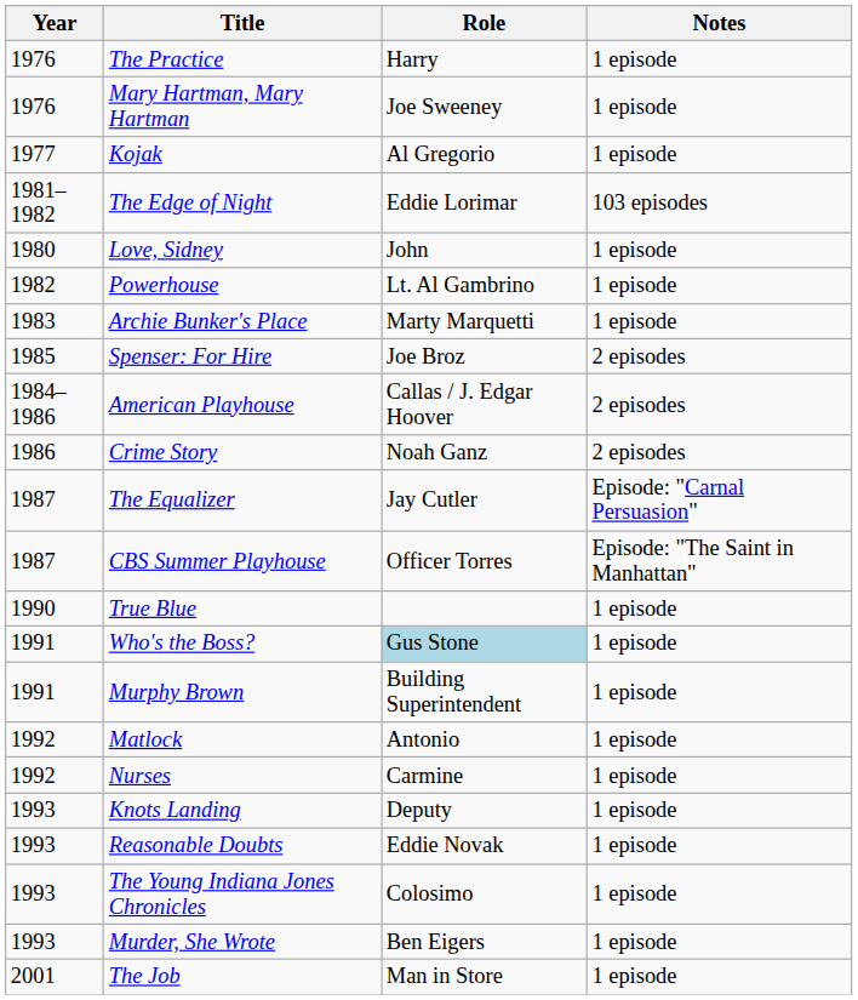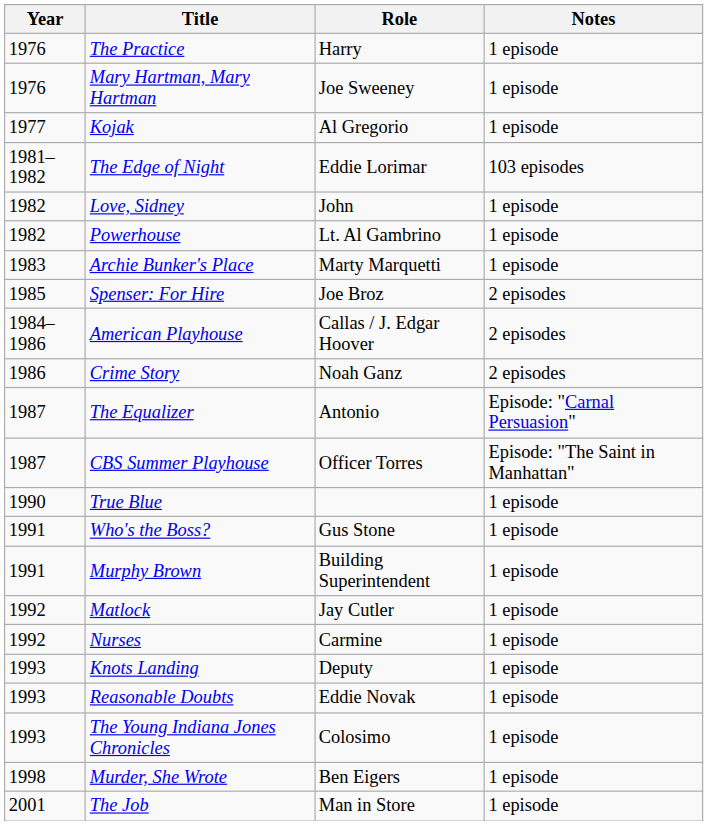Love, Sidney | Year: 1980 -> 1982
The Equalizer | Role: Jay Cutler -> Antonio
Who's the Boss? | Role: lightblue background -> no background
Matlock | Role: Antonio -> Jay Cutler
Murder, She Wrote | Year: 1993 -> 1998
